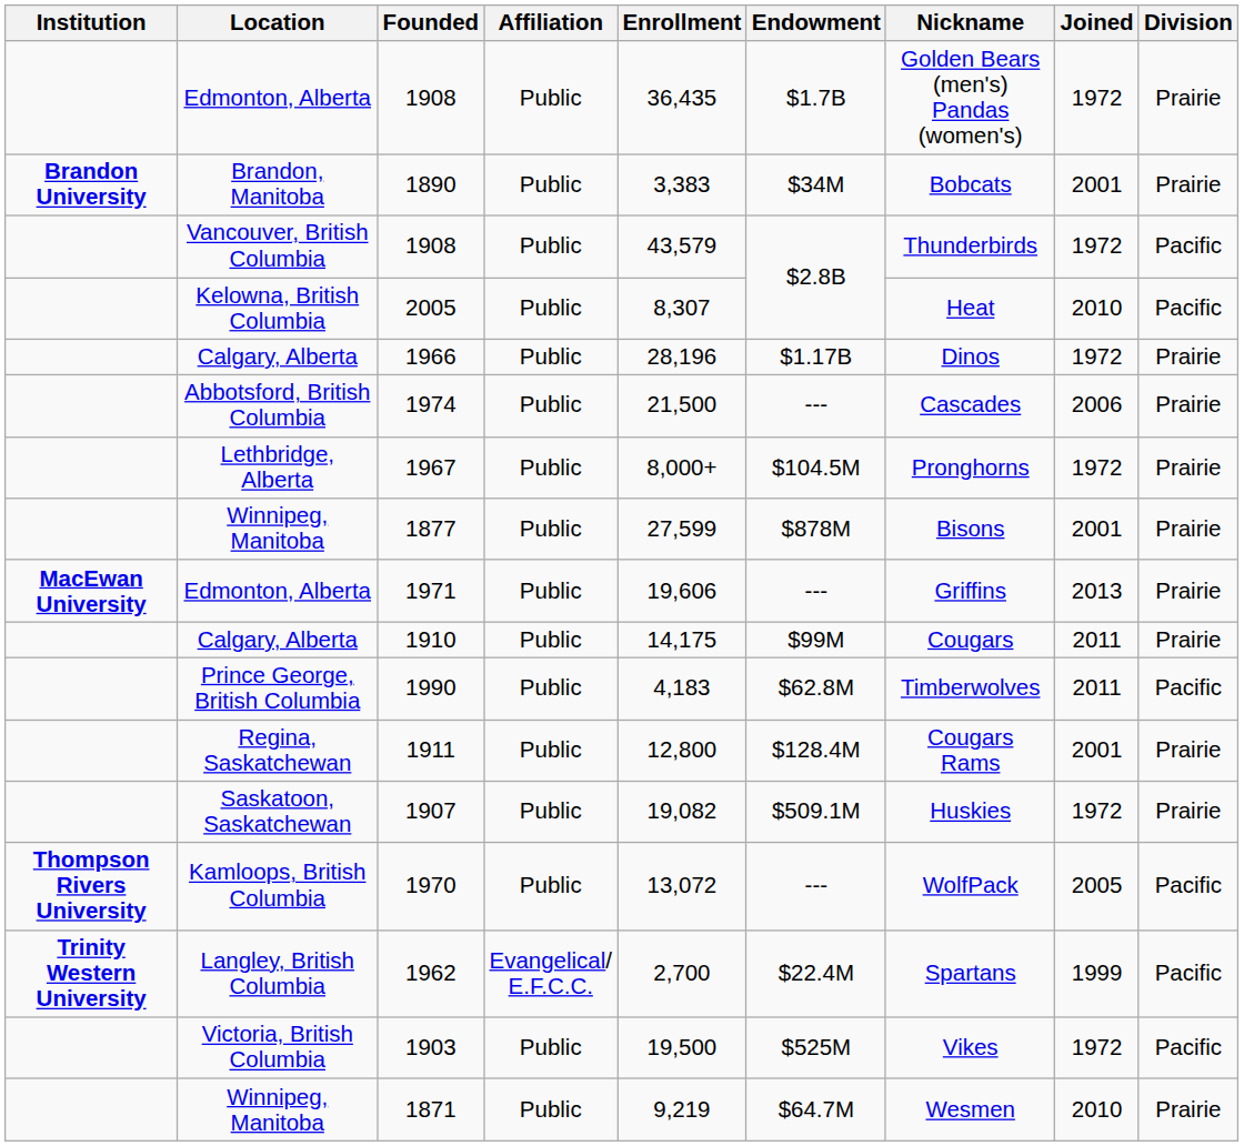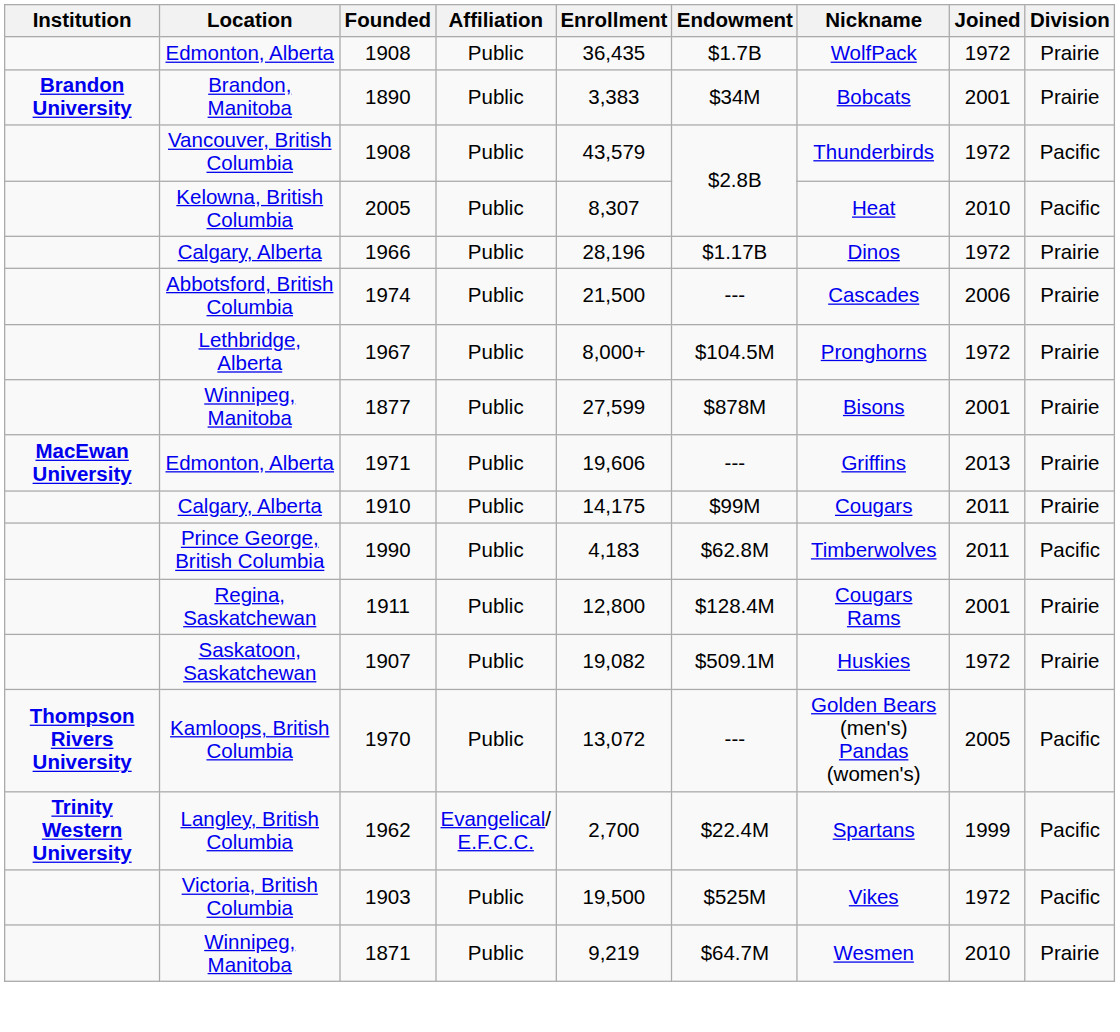Edmonton, Alberta / 1908 | Nickname: Golden Bears (men's) Pandas (women's) -> WolfPack
1970 | Nickname: WolfPack -> Golden Bears (men's) Pandas (women's)
